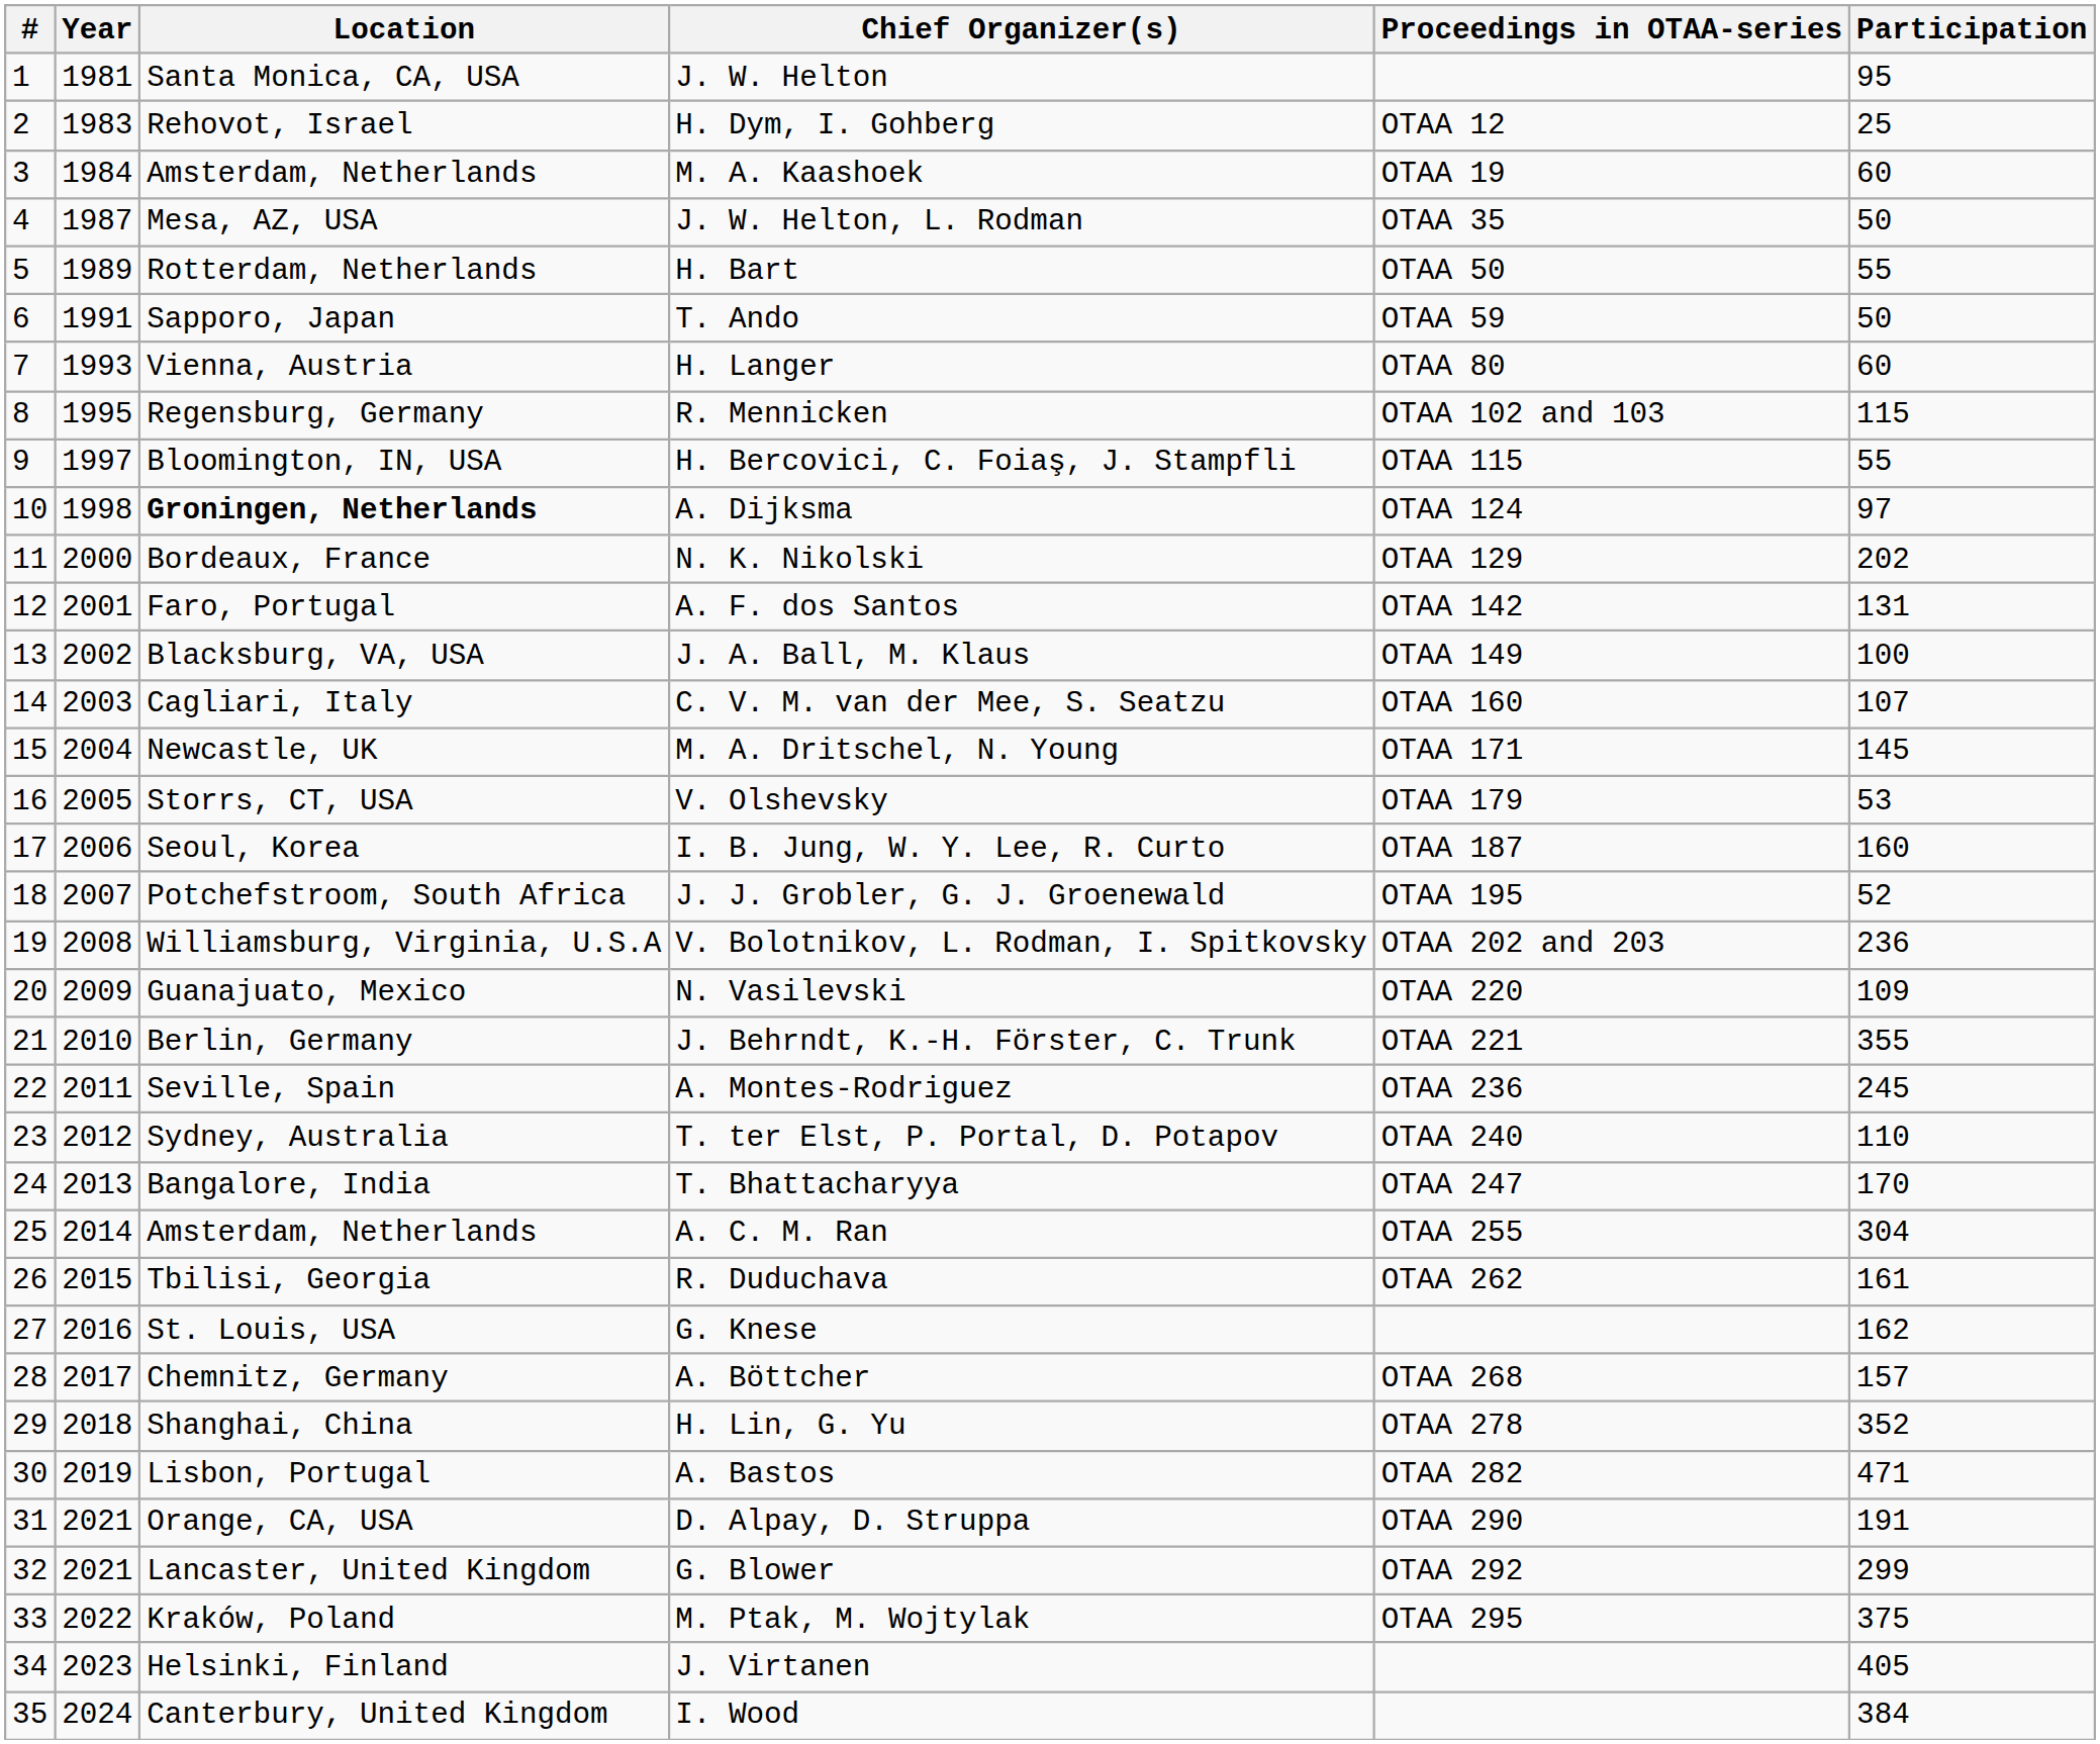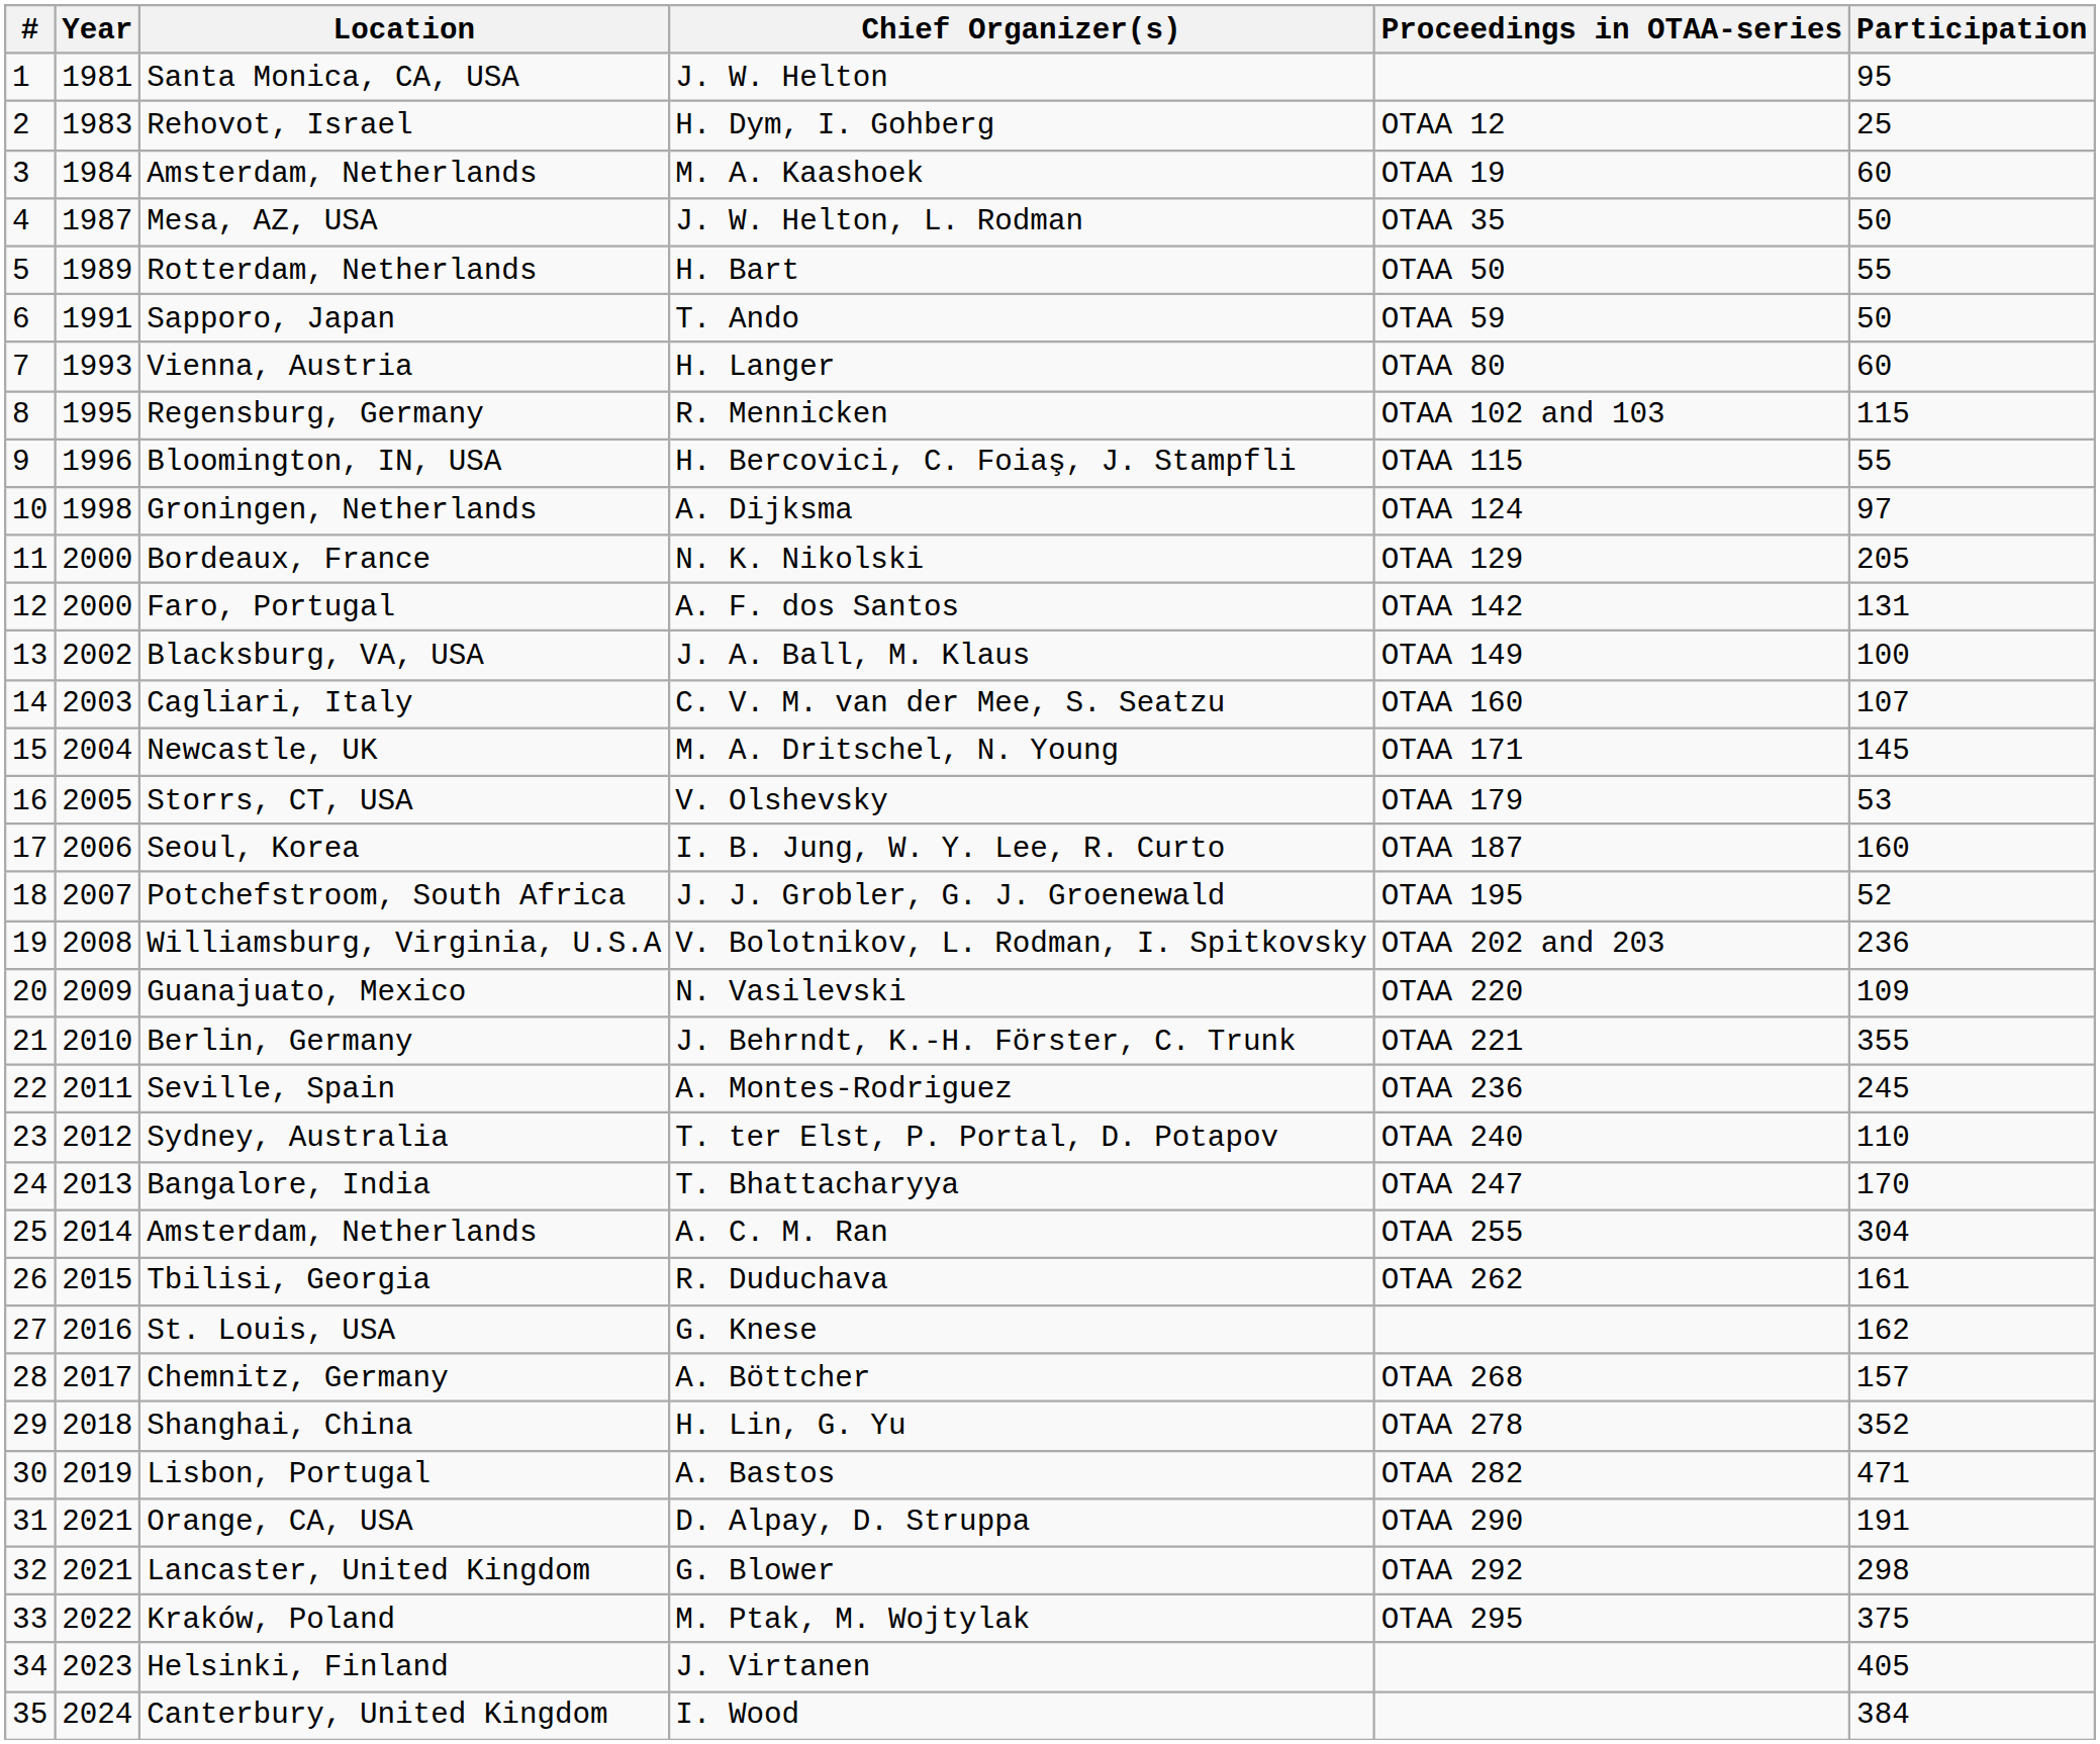H. Bercovici, C. Foiaş, J. Stampfli | Year: 1997 -> 1996
A. Dijksma | Location: bold -> normal
N. K. Nikolski | Participation: 202 -> 205
A. F. dos Santos | Year: 2001 -> 2000
G. Blower | Participation: 299 -> 298
